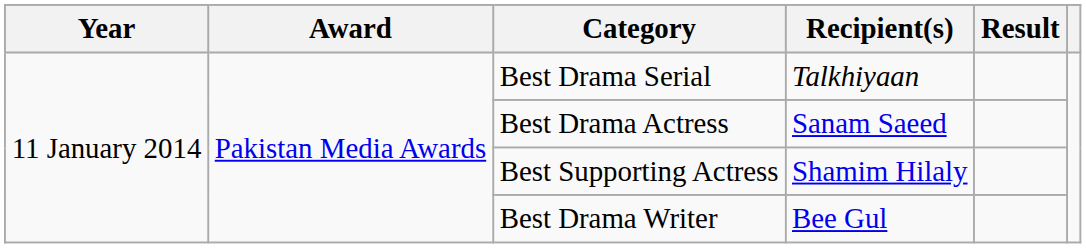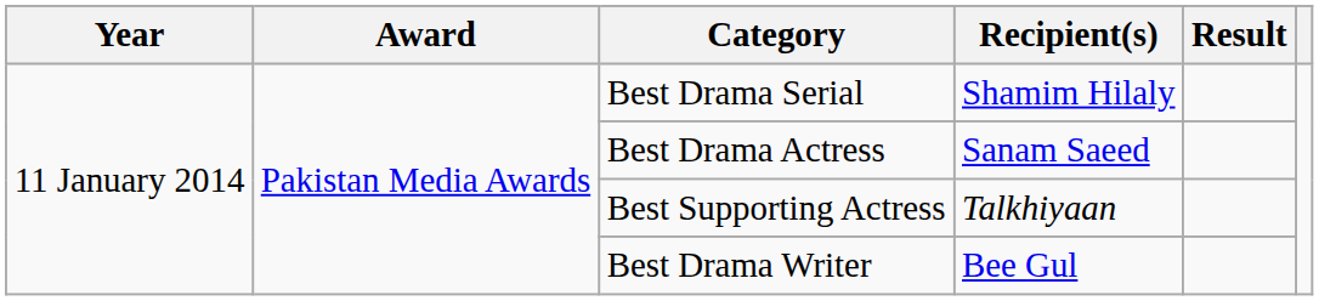Best Drama Serial | Recipient(s): Talkhiyaan -> Shamim Hilaly
Best Supporting Actress | Recipient(s): Shamim Hilaly -> Talkhiyaan
